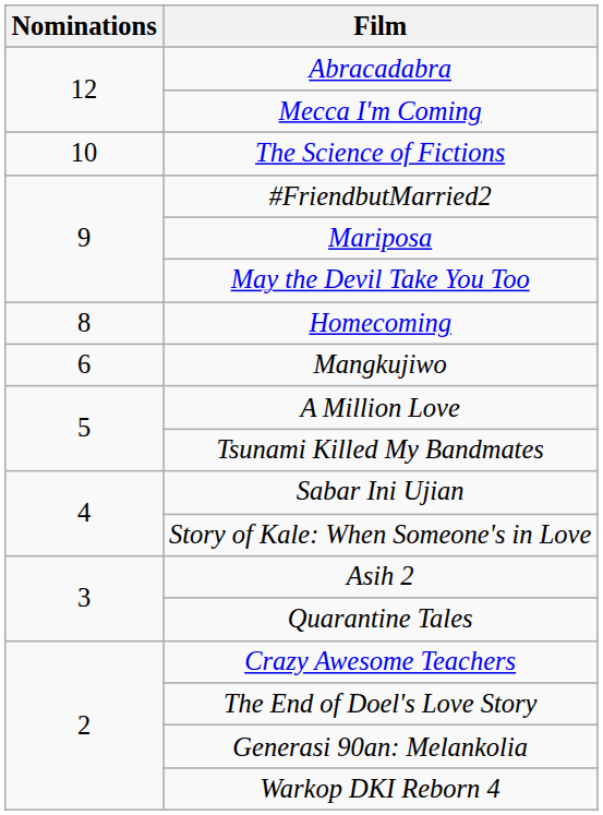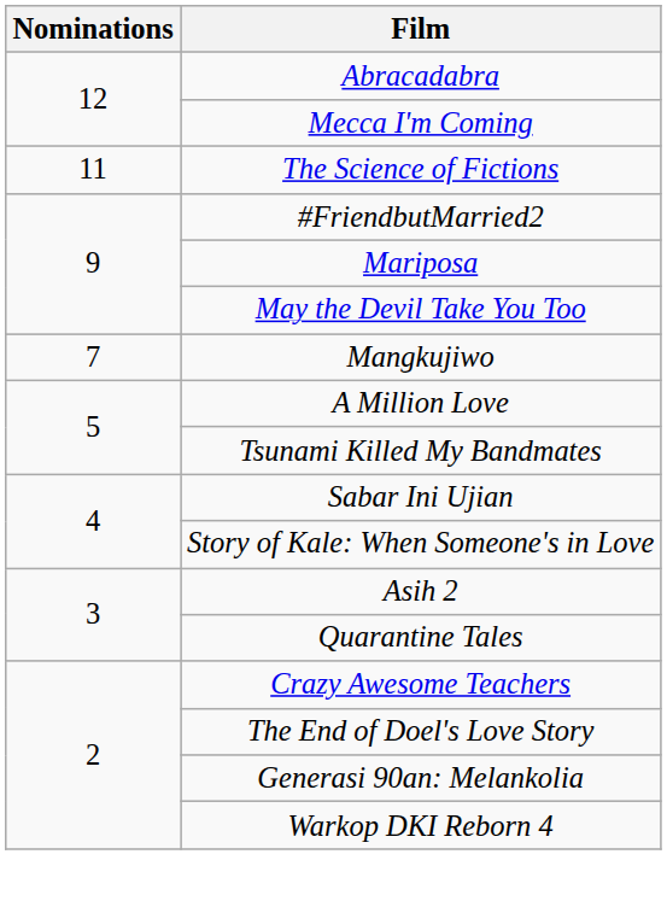The Science of Fictions | Nominations: 10 -> 11
- row: 8 | Homecoming
Mangkujiwo | Nominations: 6 -> 7
